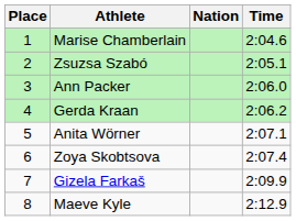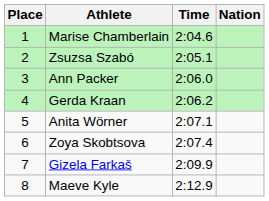columns swapped: Nation <-> Time
